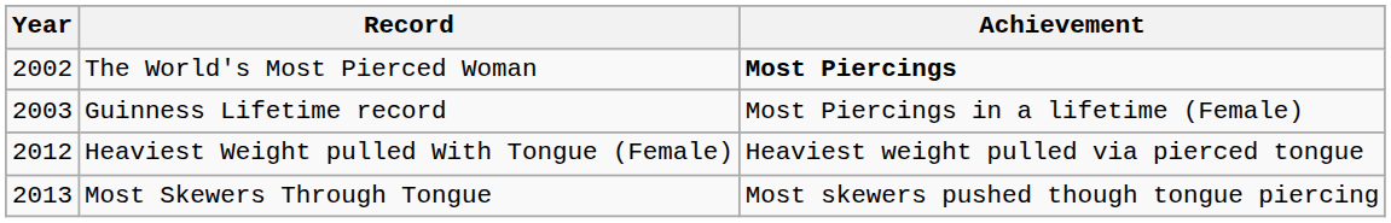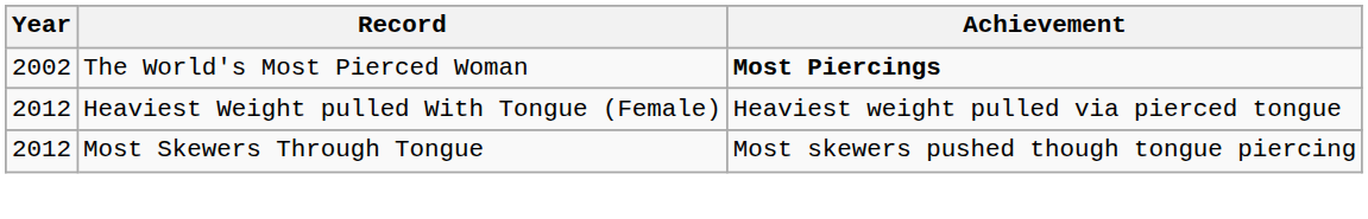- row: 2003 | Guinness Lifetime record | Most Piercings in a lifetime (Female)
Most Skewers Through Tongue | Year: 2013 -> 2012
